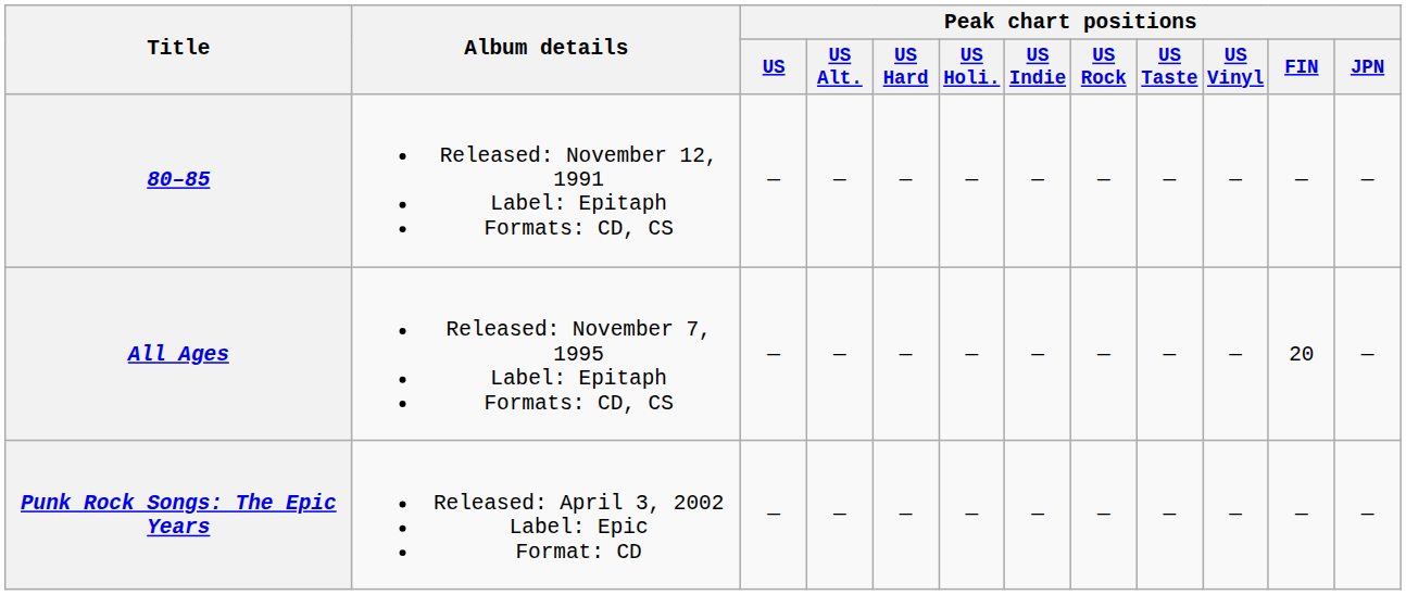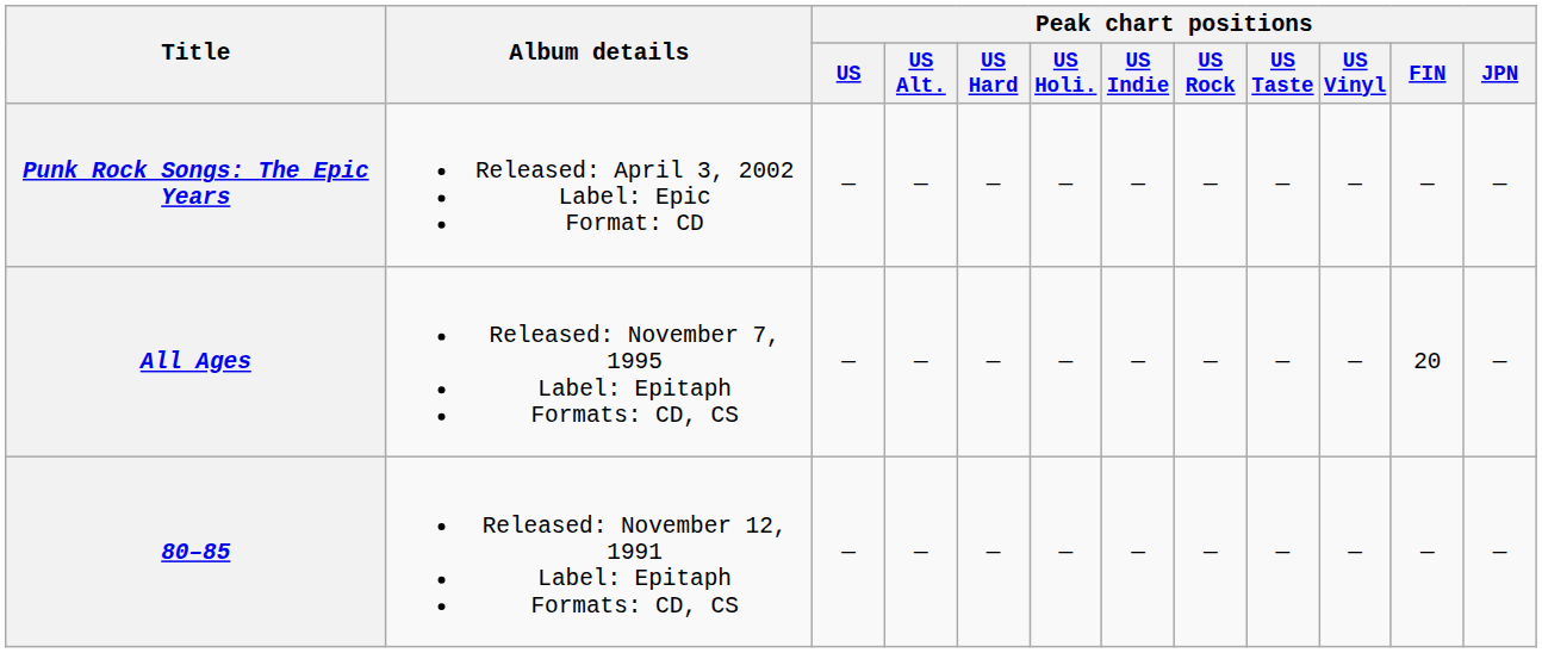rows swapped: 80–85 <-> Punk Rock Songs: The Epic Years
